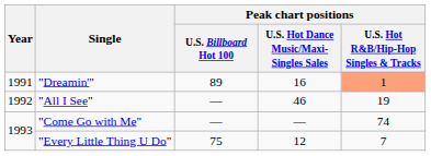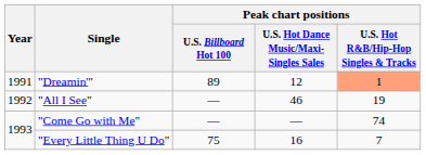"Dreamin'" | column 4: 16 -> 12
"Every Little Thing U Do" | column 4: 12 -> 16
